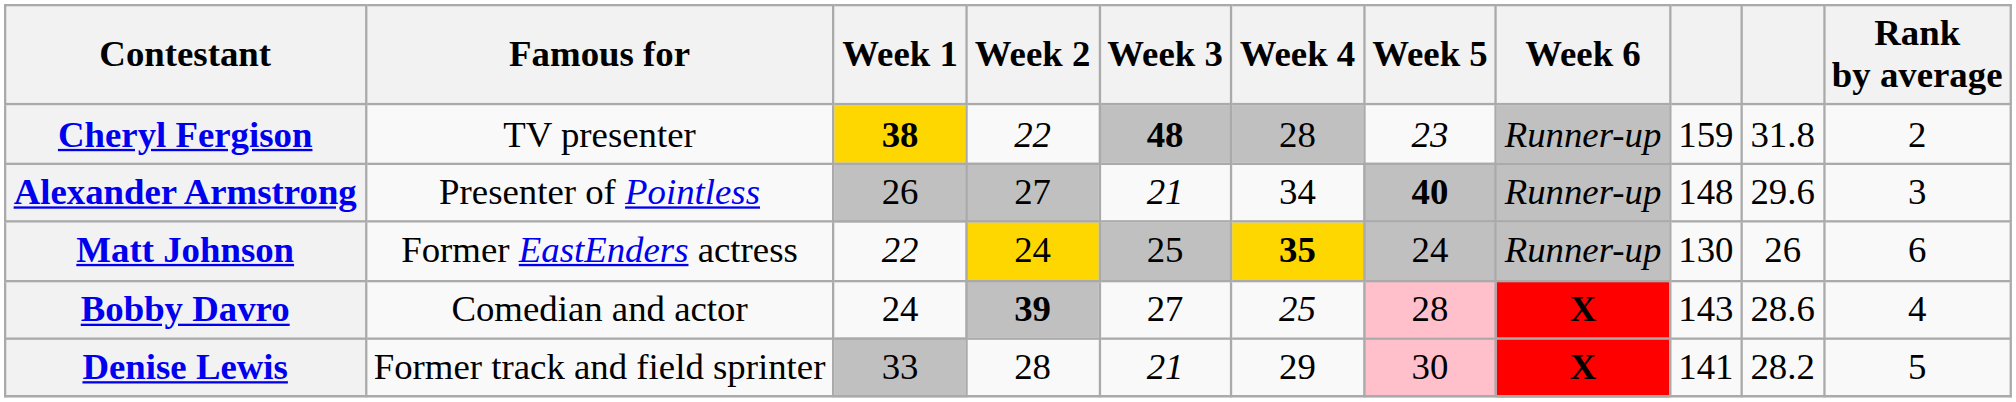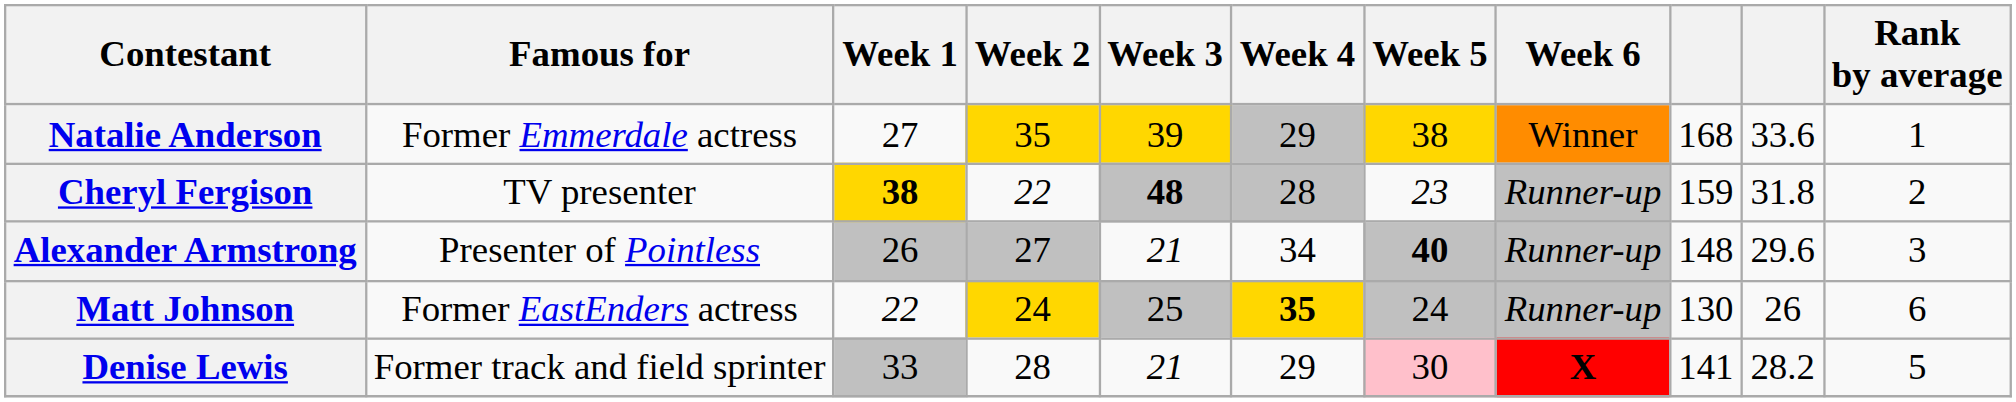+ row: Natalie Anderson | Former Emmerdale actress | 27 | 35 | 39 | 29 | 38 | Winner | 168 | 33.6 | 1
- row: Bobby Davro | Comedian and actor | 24 | 39 | 27 | 25 | 28 | X | 143 | 28.6 | 4
